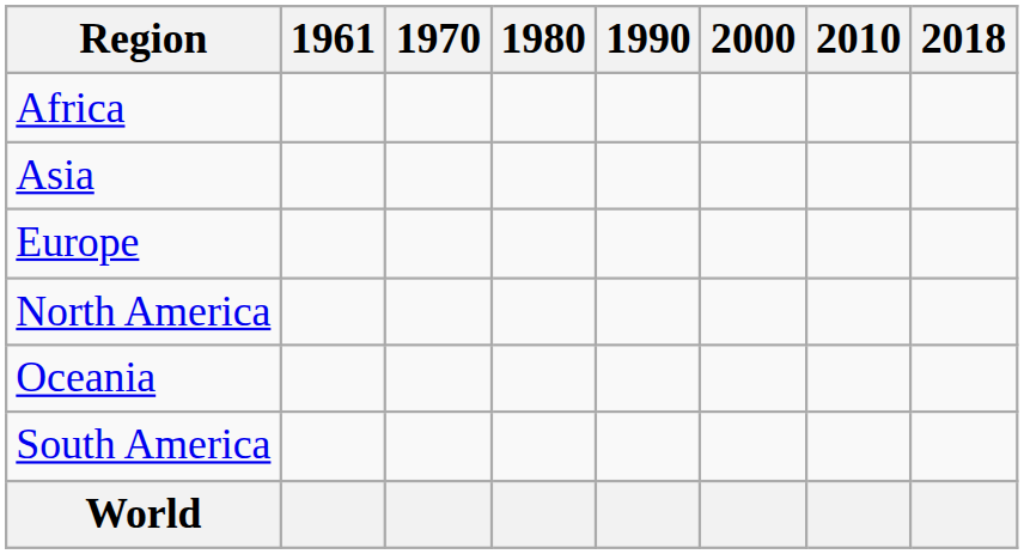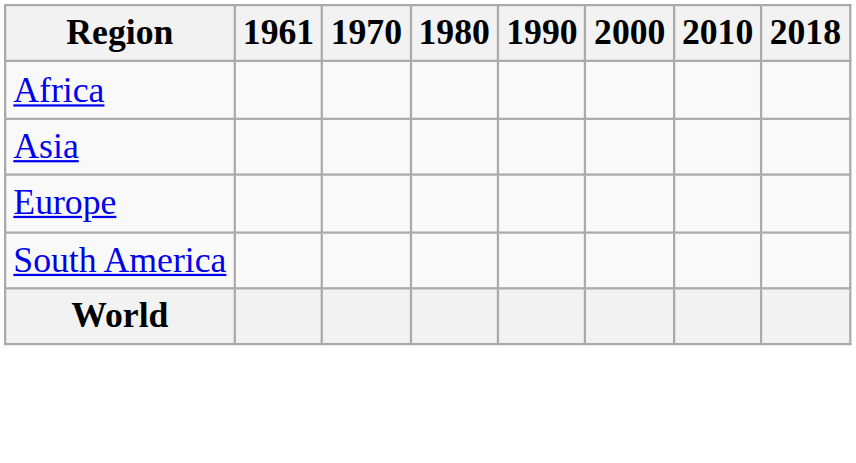- row: North America
- row: Oceania
